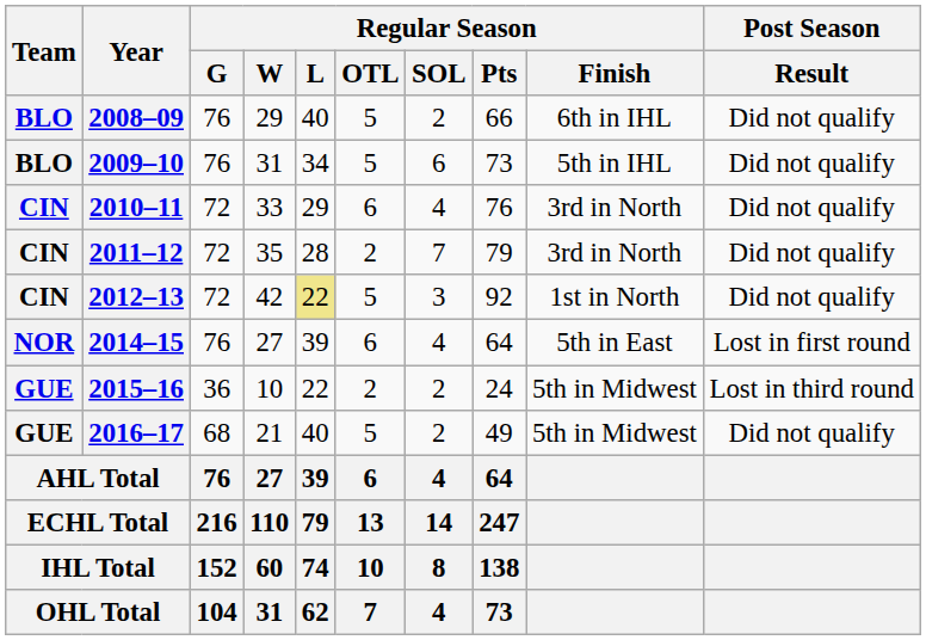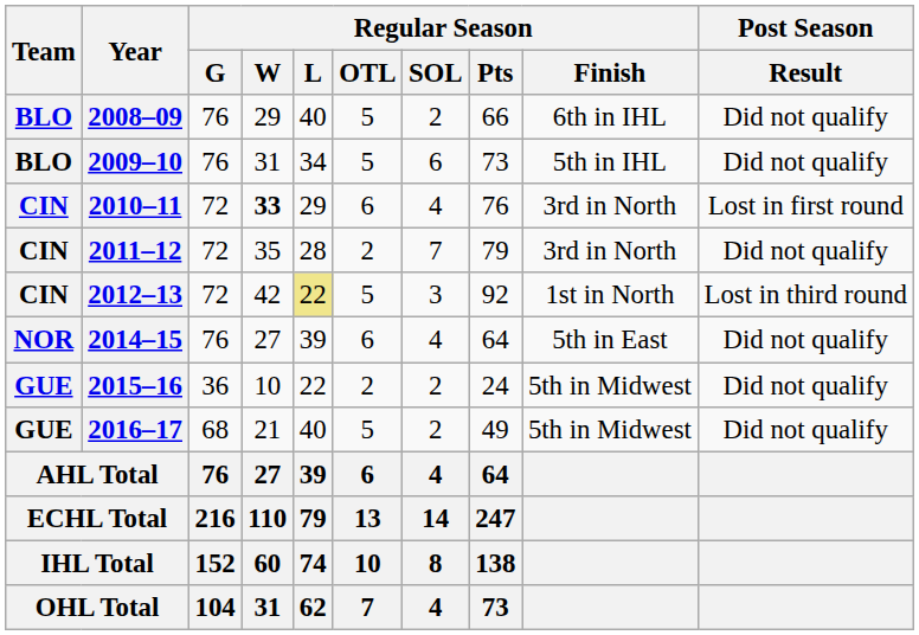2010–11 | Regular Season / W: normal -> bold
2010–11 | Post Season / Result: Did not qualify -> Lost in first round
2012–13 | Post Season / Result: Did not qualify -> Lost in third round
2014–15 | Post Season / Result: Lost in first round -> Did not qualify
2015–16 | Post Season / Result: Lost in third round -> Did not qualify
